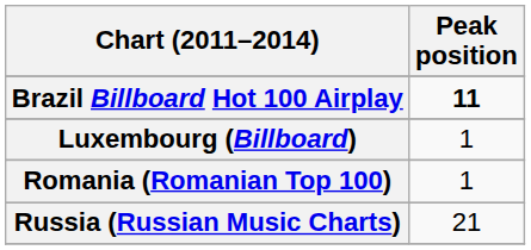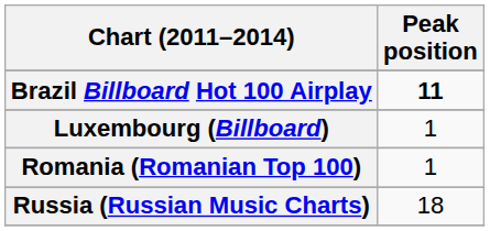Russia (Russian Music Charts) | Peak position: 21 -> 18
